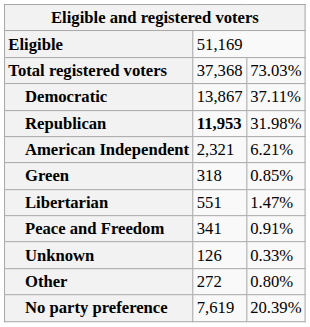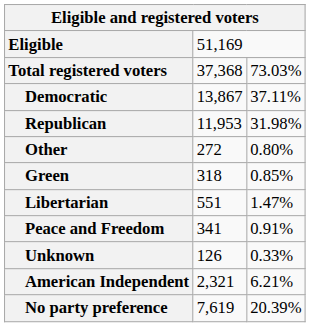Republican | column 2: bold -> normal
rows swapped: American Independent <-> Other
